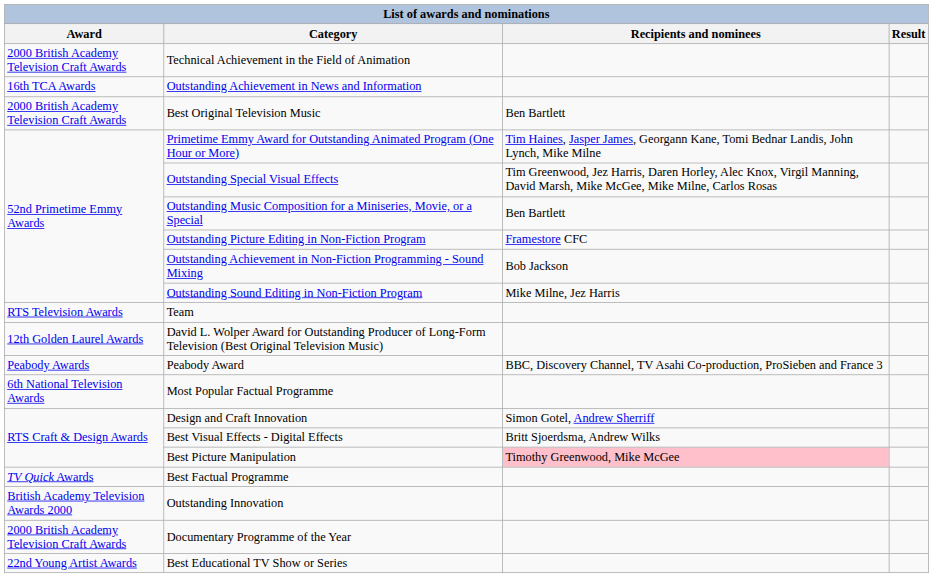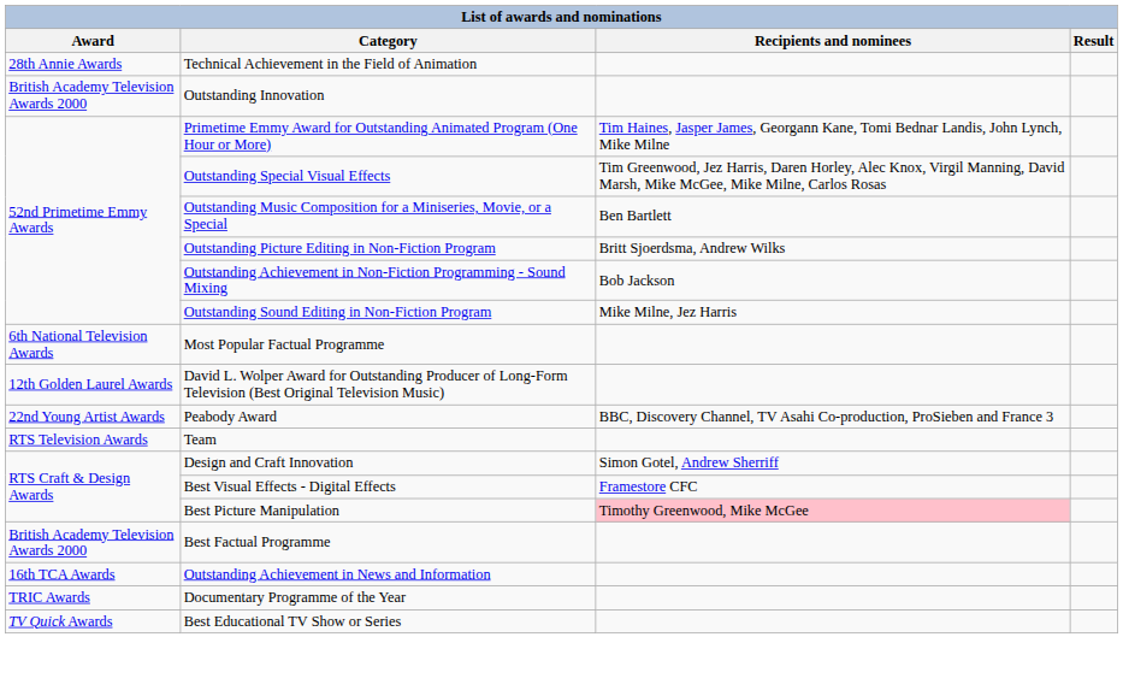Technical Achievement in the Field of Animation | Award: 2000 British Academy Television Craft Awards -> 28th Annie Awards
rows swapped: Outstanding Innovation <-> Outstanding Achievement in News and Information
- row: 2000 British Academy Television Craft Awards | Best Original Television Music | Ben Bartlett
Outstanding Picture Editing in Non-Fiction Program | Recipients and nominees: Framestore CFC -> Britt Sjoerdsma, Andrew Wilks
rows swapped: Most Popular Factual Programme <-> Team
Peabody Award | Award: Peabody Awards -> 22nd Young Artist Awards
Best Visual Effects - Digital Effects | Recipients and nominees: Britt Sjoerdsma, Andrew Wilks -> Framestore CFC
Best Factual Programme | Award: TV Quick Awards -> British Academy Television Awards 2000
Documentary Programme of the Year | Award: 2000 British Academy Television Craft Awards -> TRIC Awards
Best Educational TV Show or Series | Award: 22nd Young Artist Awards -> TV Quick Awards
